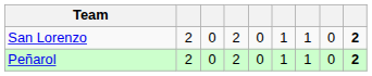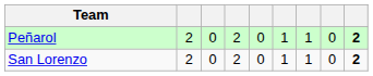rows swapped: Peñarol <-> San Lorenzo
